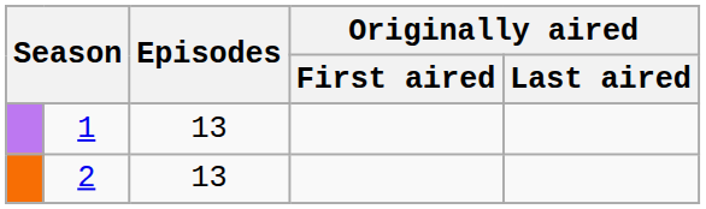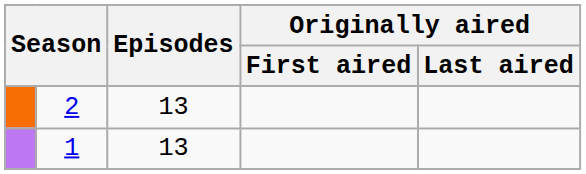rows swapped: 1 <-> 2
